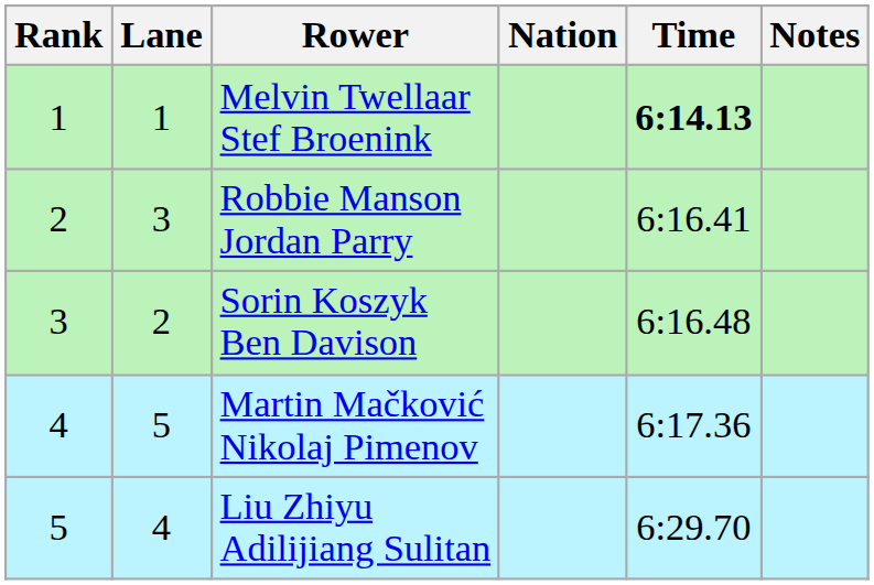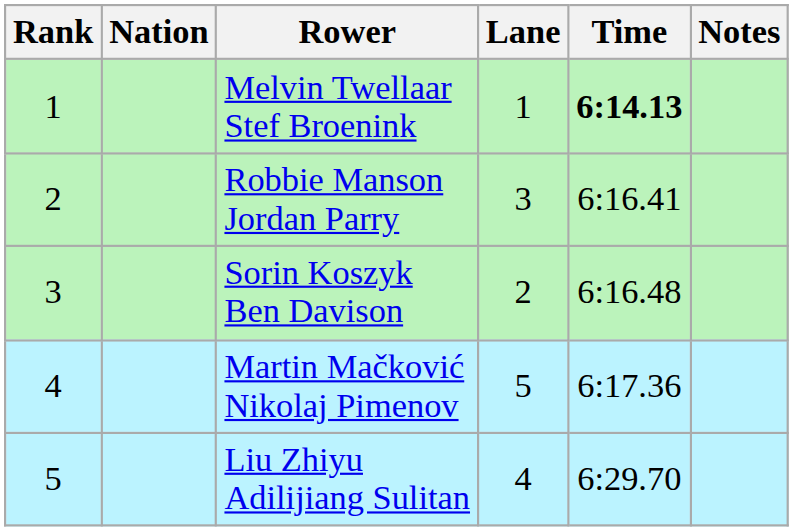columns swapped: Lane <-> Nation
